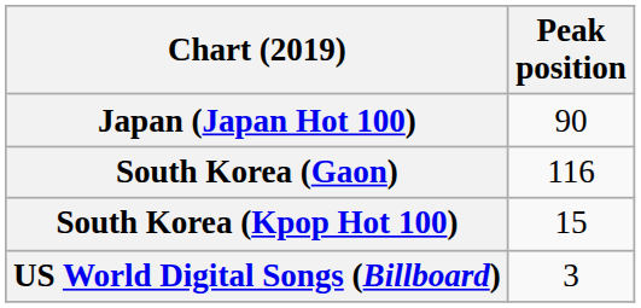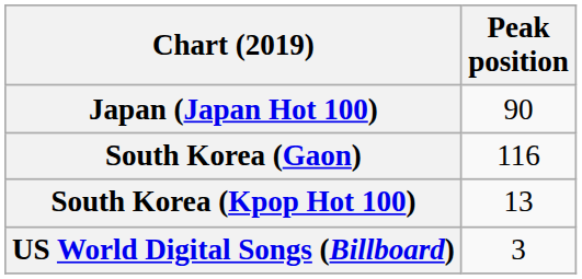South Korea (Kpop Hot 100) | Peak position: 15 -> 13
